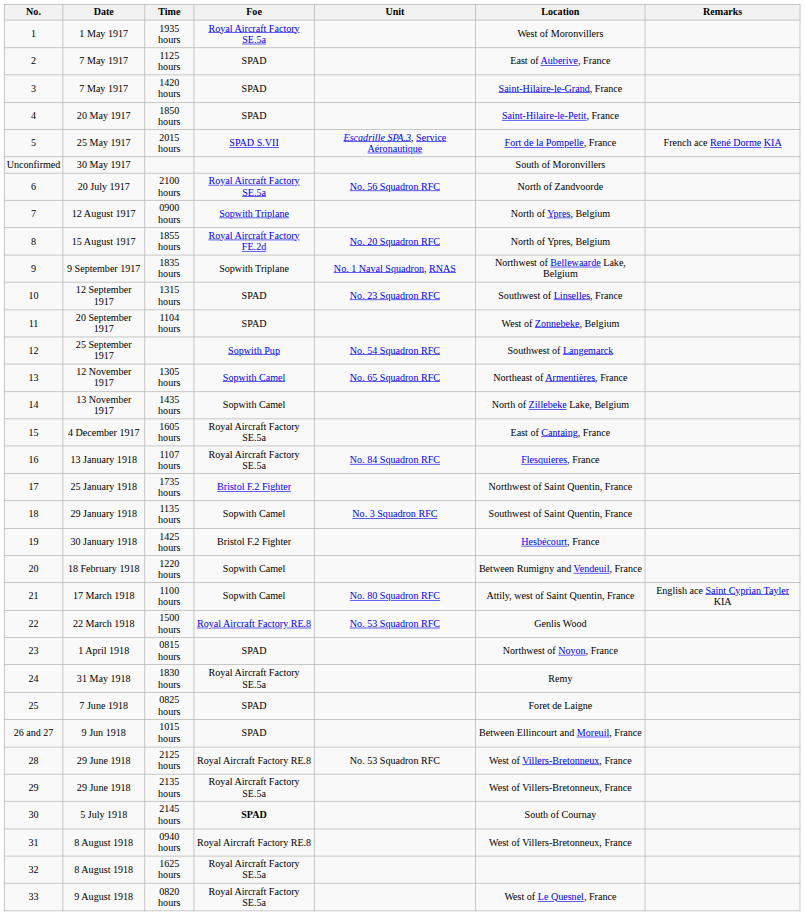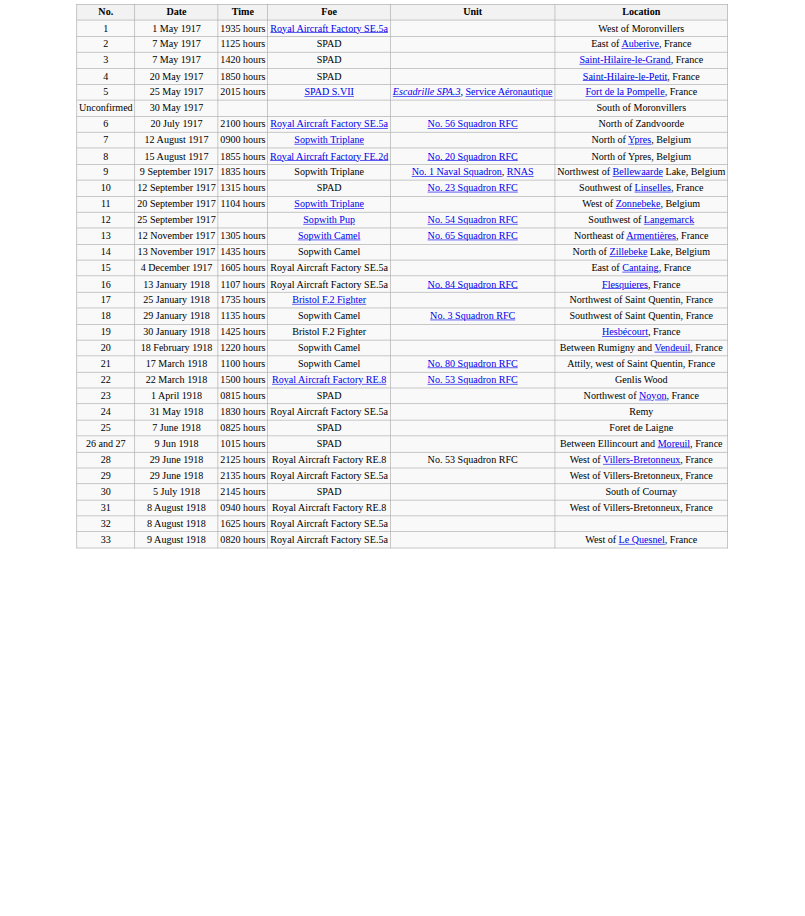- column: Remarks | French ace René Dorme KIA | English ace Saint Cyprian Tayler KIA
1104 hours | Foe: SPAD -> Sopwith Triplane
2145 hours | Foe: bold -> normal
